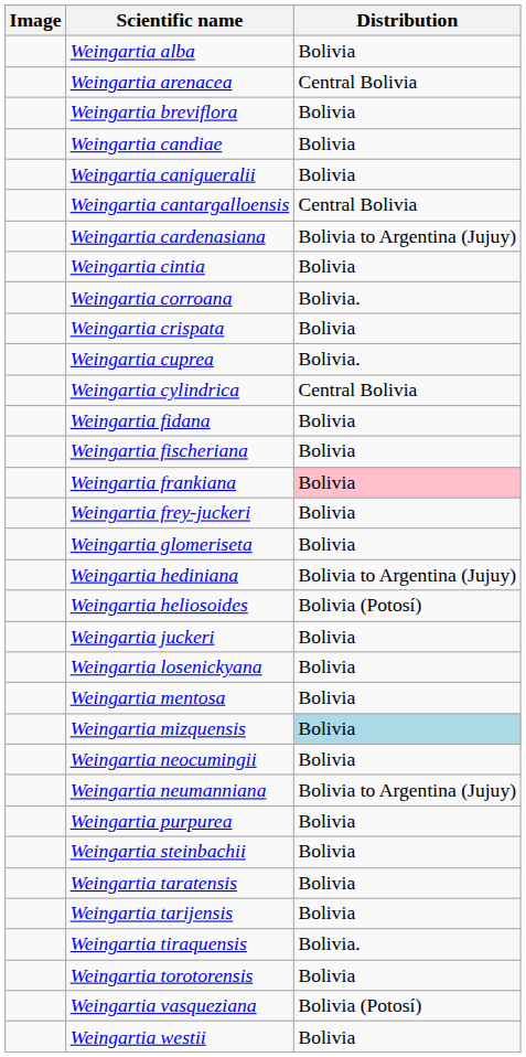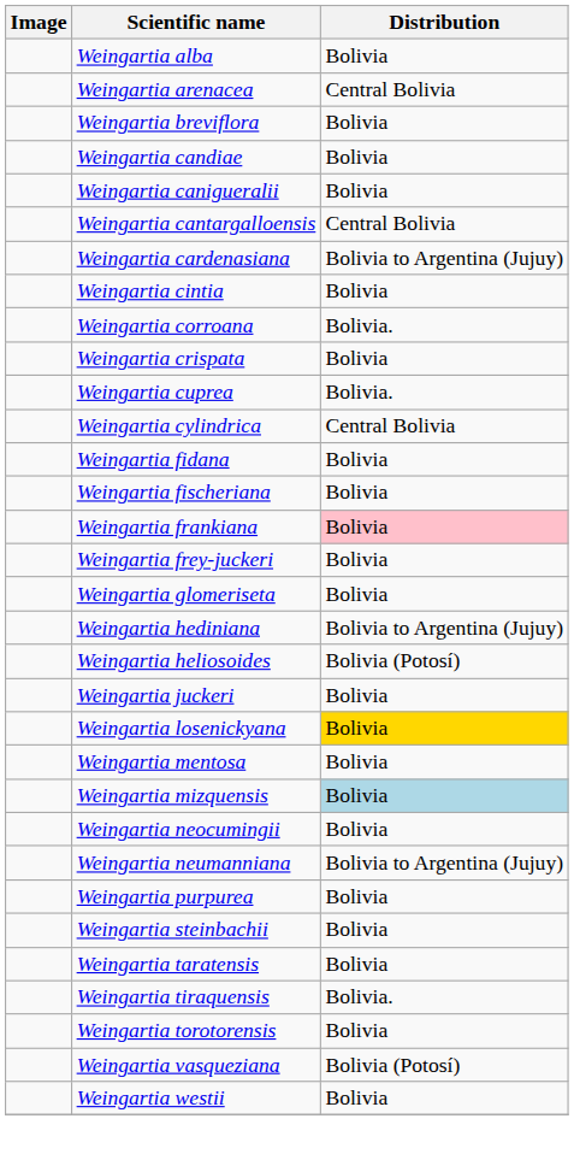Weingartia losenickyana | Distribution: no background -> gold background
- row: Weingartia tarijensis | Bolivia
